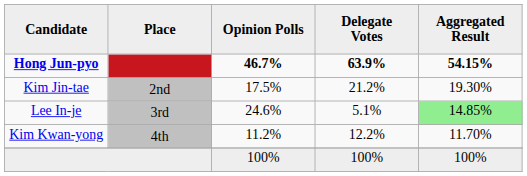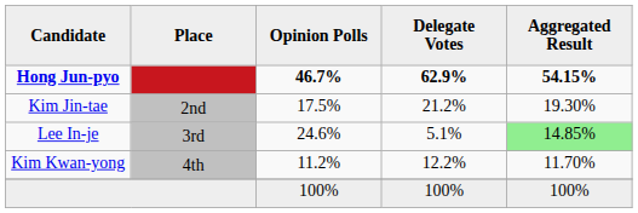Hong Jun-pyo | Delegate Votes: 63.9% -> 62.9%
